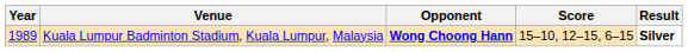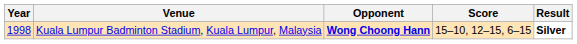Kuala Lumpur Badminton Stadium, Kuala Lumpur, Malaysia | Year: 1989 -> 1998
